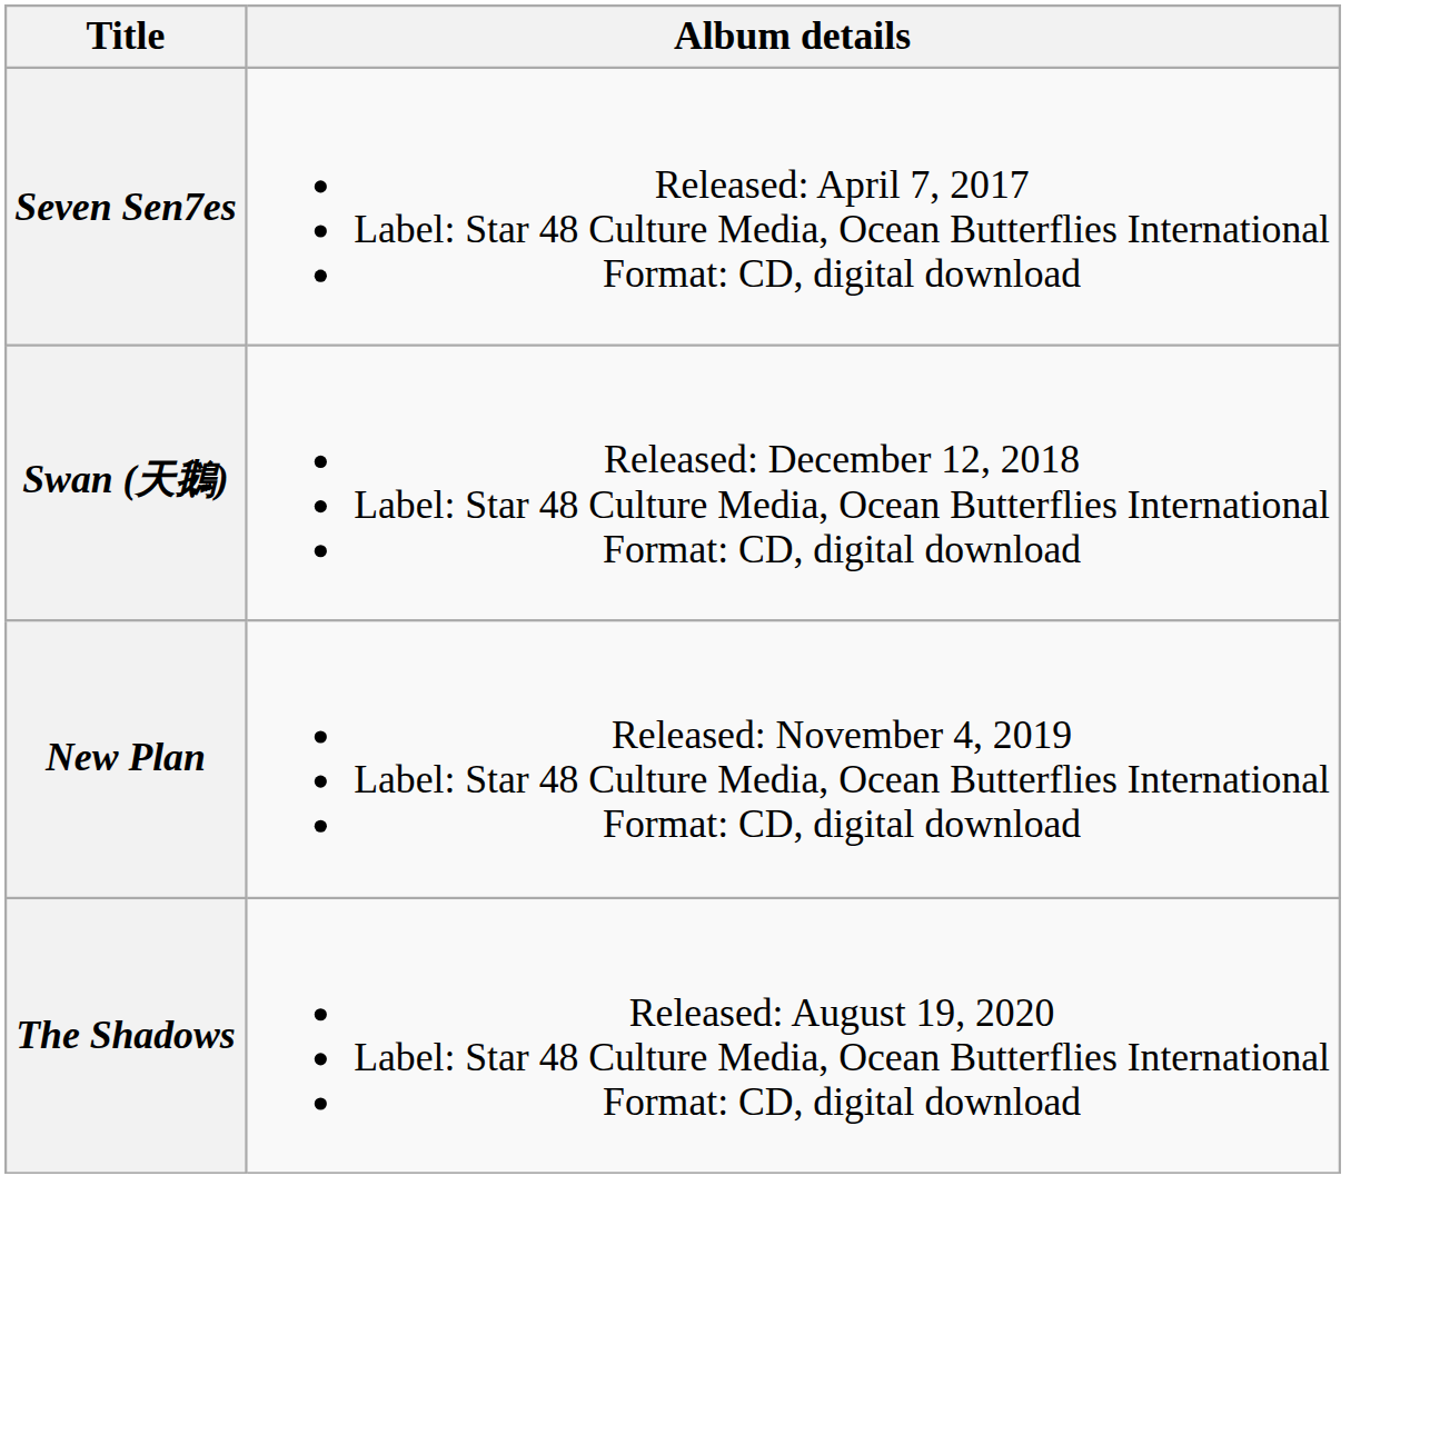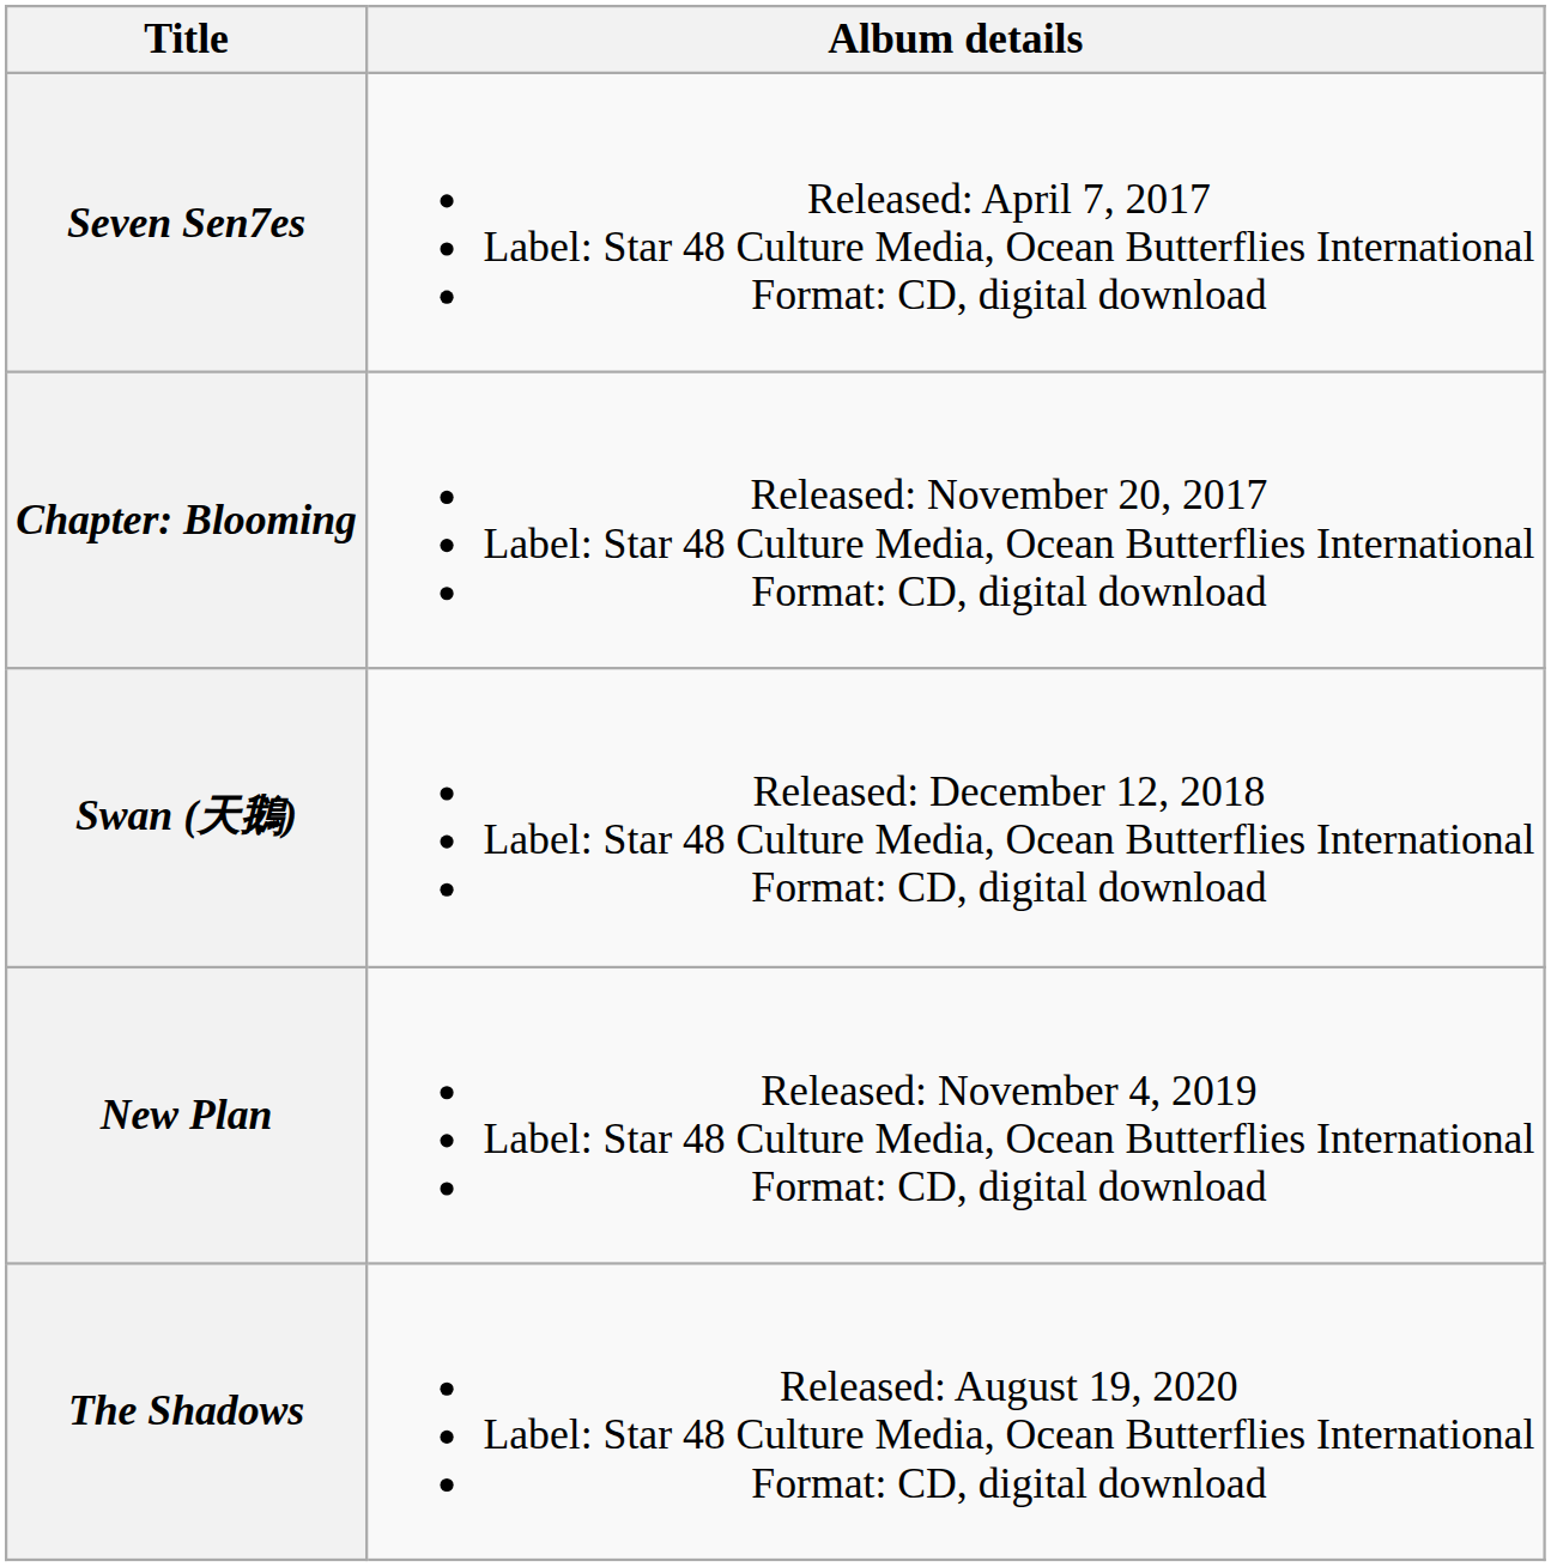+ row: Chapter: Blooming | Released: November 20, 2017 Label: Star 48 Culture Media, Ocean Butterflies International Format: CD, digital download
